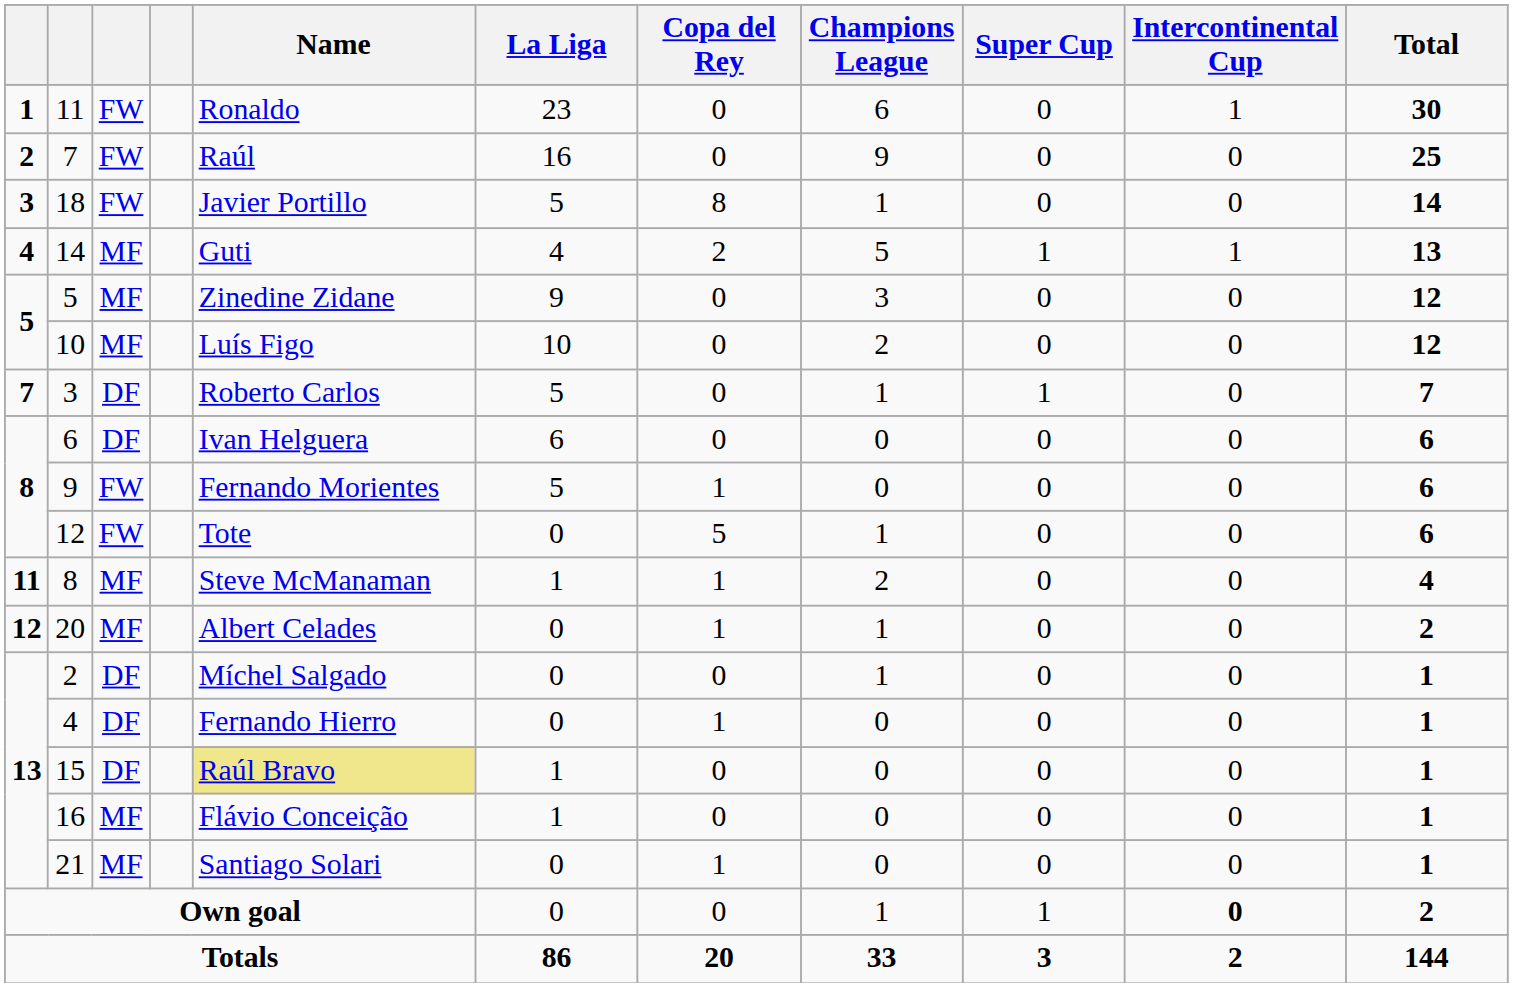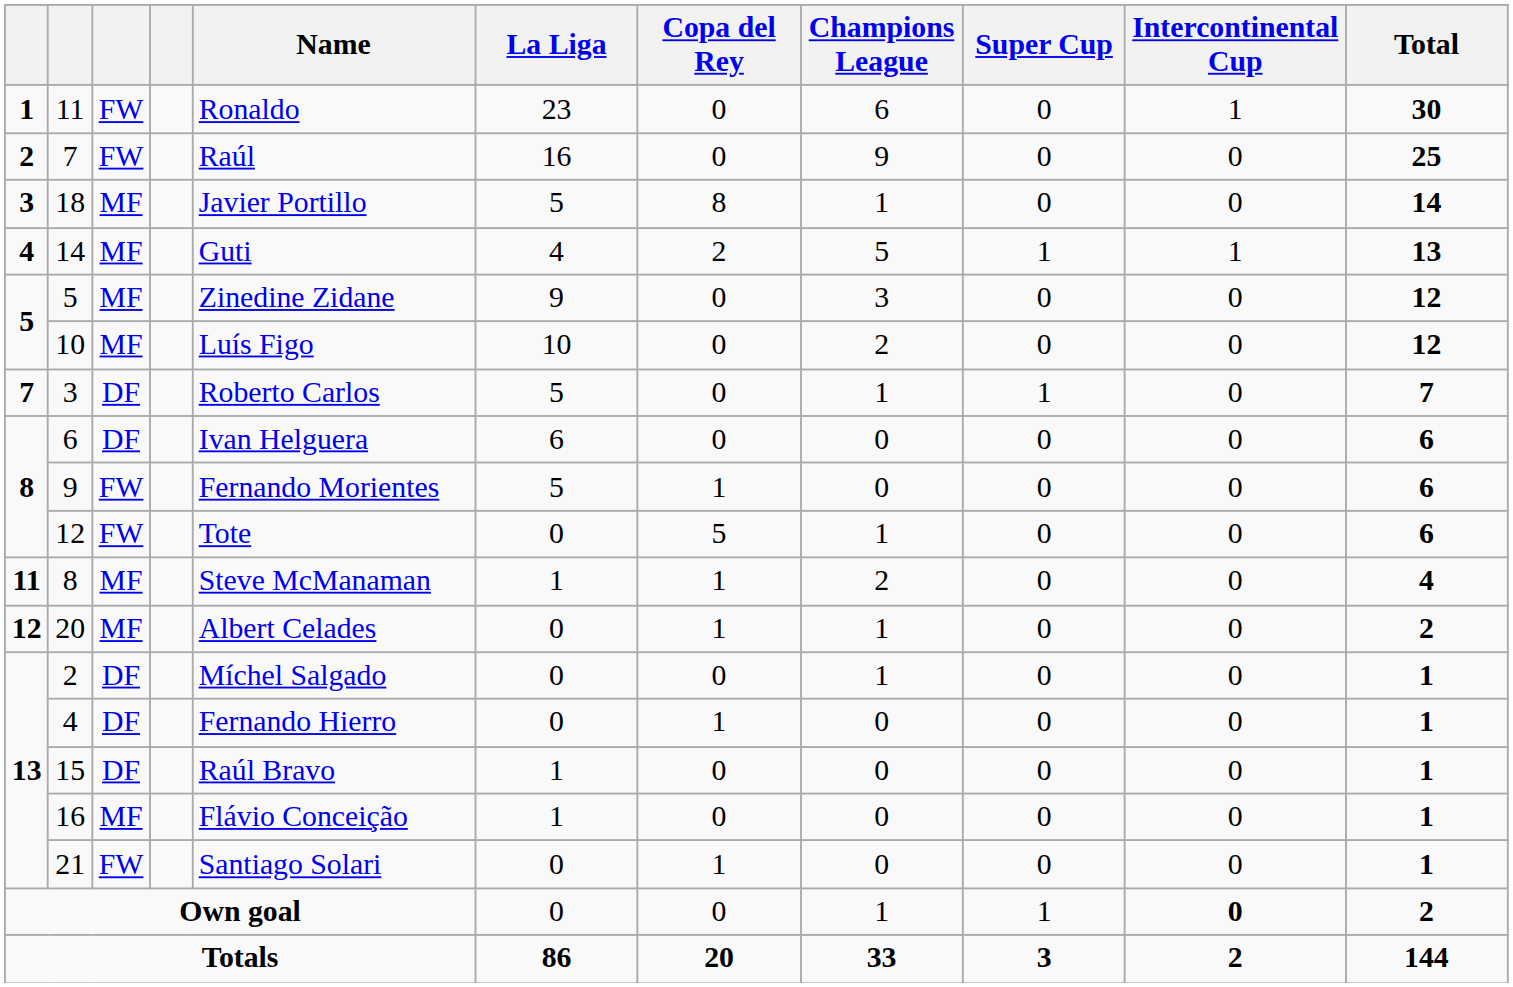18 | column 3: FW -> MF
15 | Name: khaki background -> no background
21 | column 3: MF -> FW
